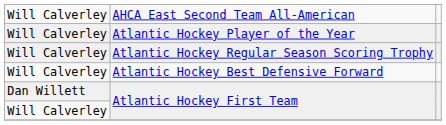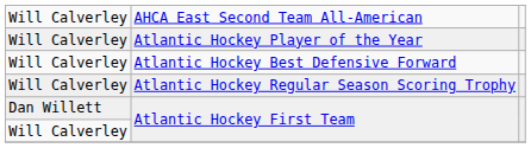rows swapped: Atlantic Hockey Best Defensive Forward <-> Atlantic Hockey Regular Season Scoring Trophy
